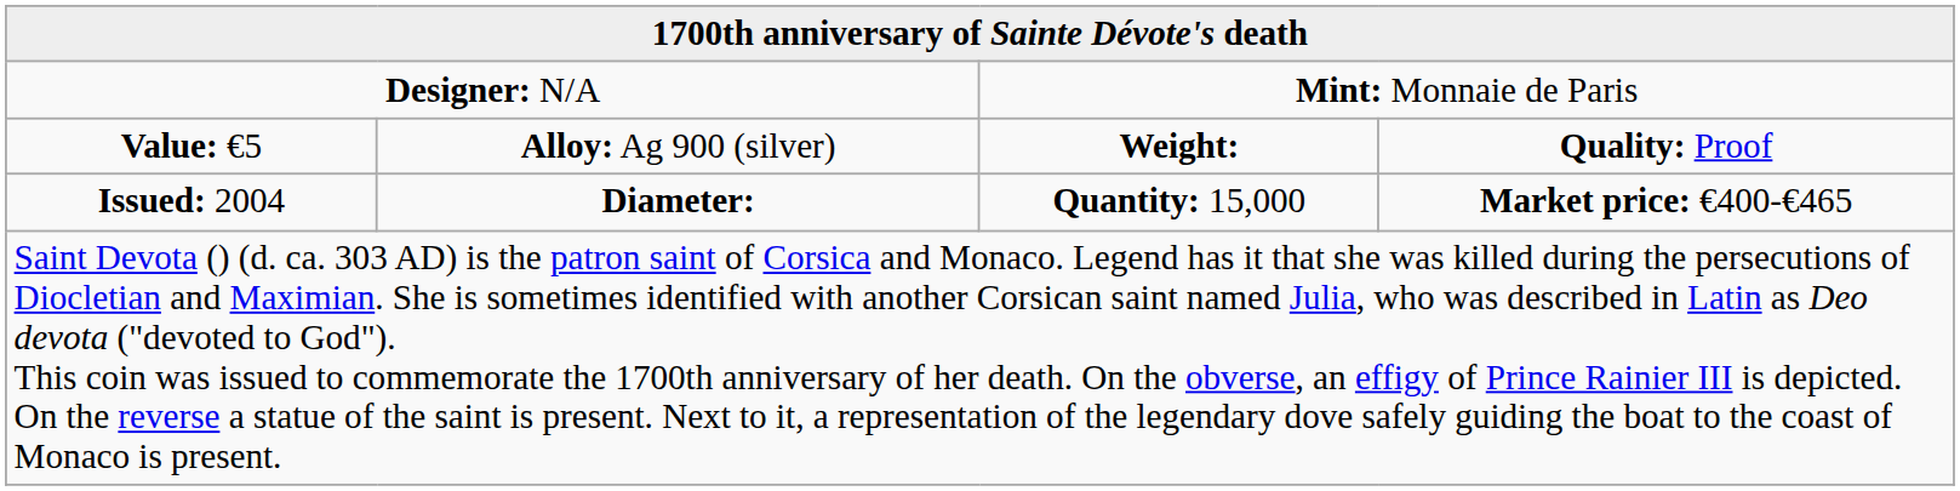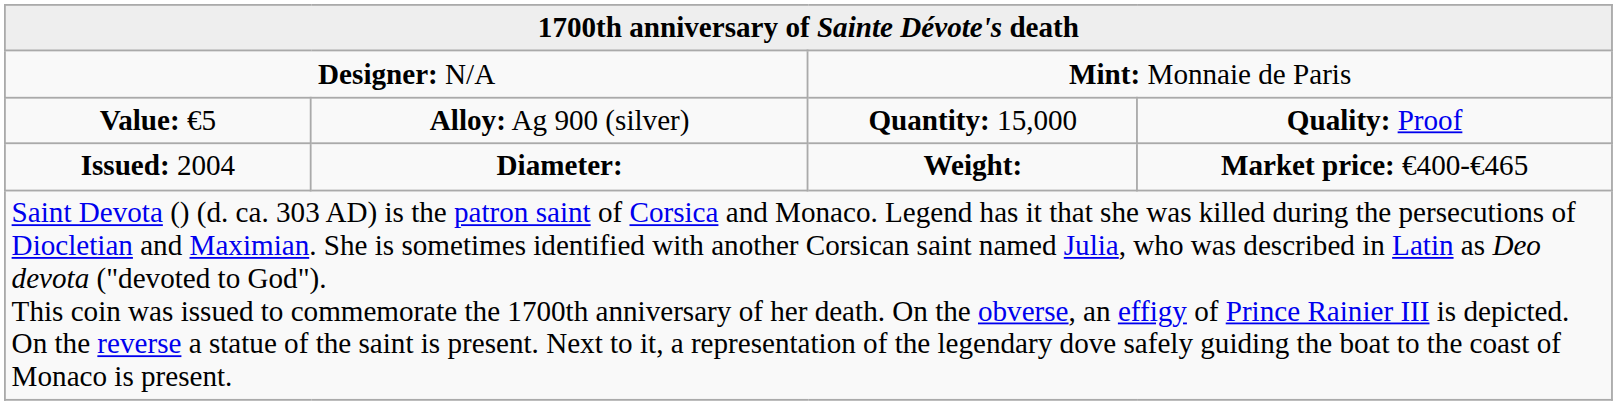Value: €5 | column 3: Weight: -> Quantity: 15,000
Issued: 2004 | column 3: Quantity: 15,000 -> Weight:
